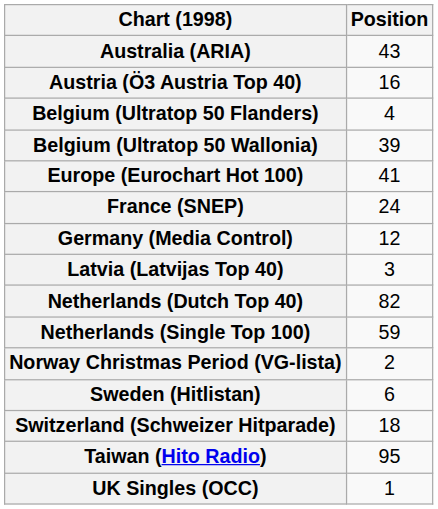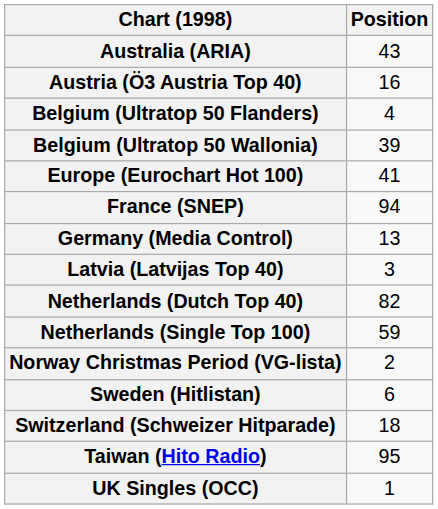France (SNEP) | Position: 24 -> 94
Germany (Media Control) | Position: 12 -> 13
